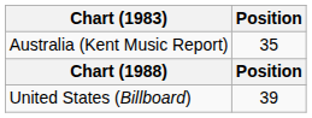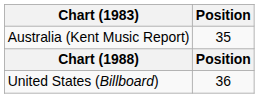United States (Billboard) | Position: 39 -> 36
